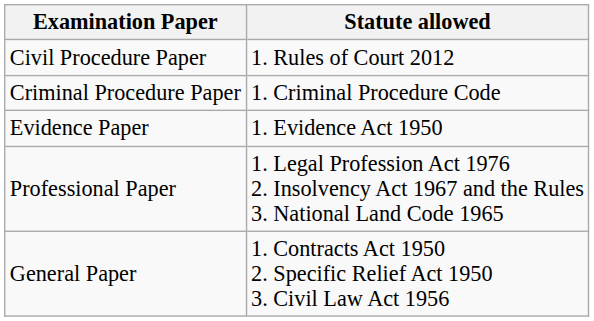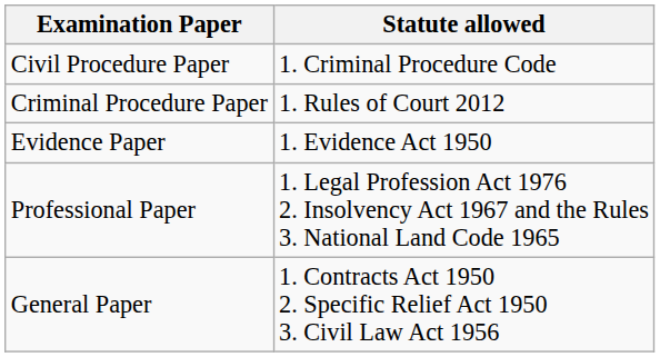Civil Procedure Paper | Statute allowed: 1. Rules of Court 2012 -> 1. Criminal Procedure Code
Criminal Procedure Paper | Statute allowed: 1. Criminal Procedure Code -> 1. Rules of Court 2012
